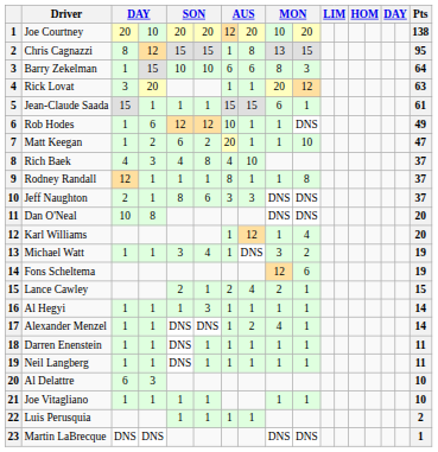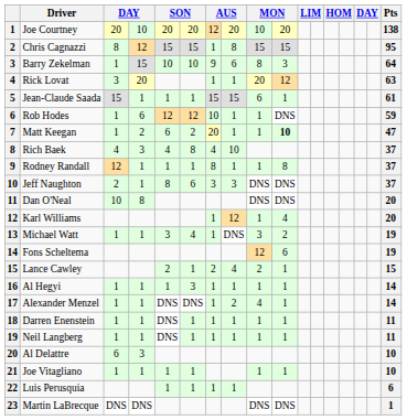Chris Cagnazzi | column 9: 13 -> 15
Barry Zekelman | column 7: 6 -> 9
Rob Hodes | Pts: 49 -> 59
Matt Keegan | column 10: normal -> bold
Luis Perusquia | Pts: 2 -> 6
